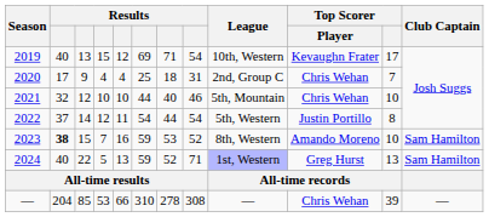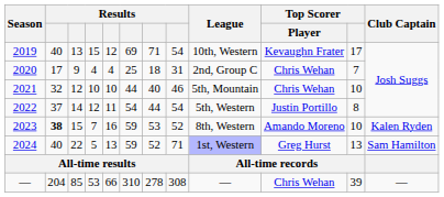2023 | Club Captain: Sam Hamilton -> Kalen Ryden
